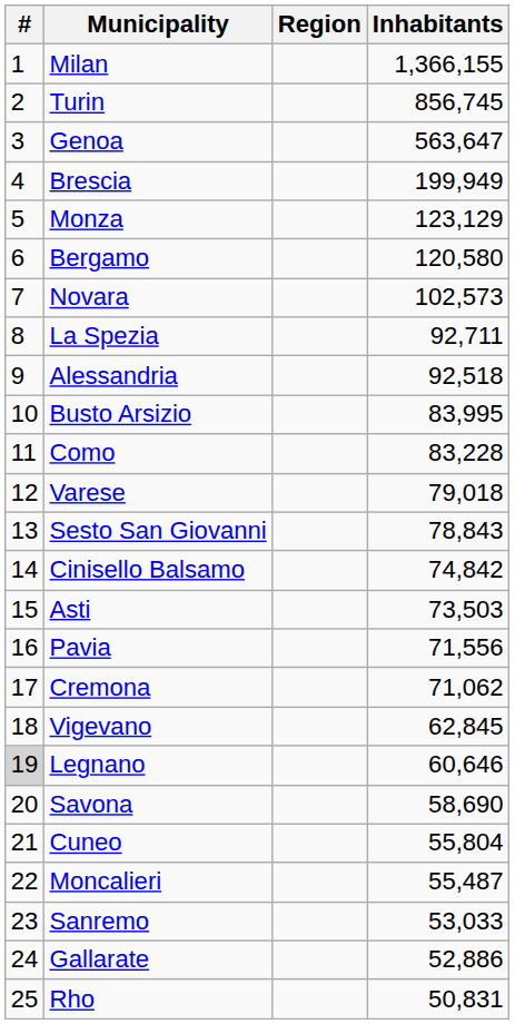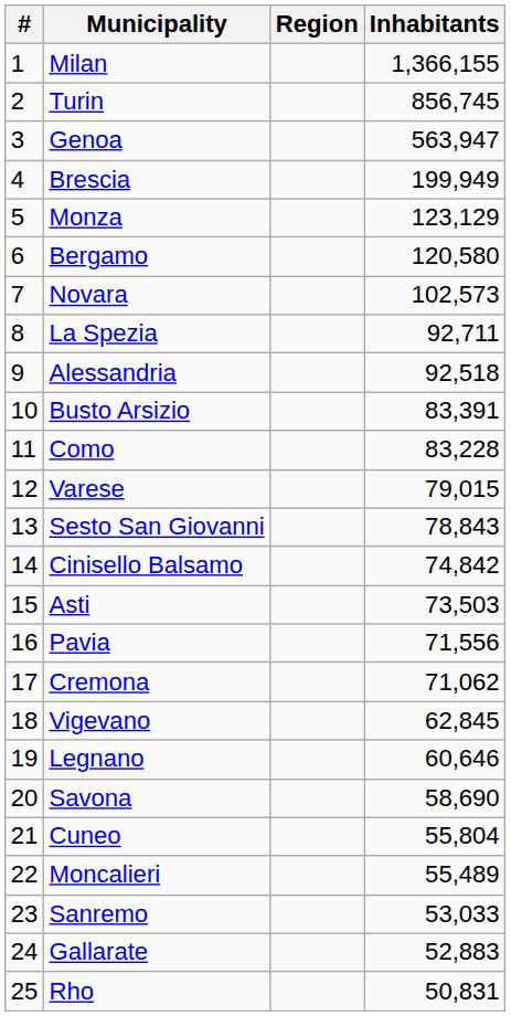Genoa | Inhabitants: 563,647 -> 563,947
Busto Arsizio | Inhabitants: 83,995 -> 83,391
Varese | Inhabitants: 79,018 -> 79,015
Legnano | #: lightgrey background -> no background
Moncalieri | Inhabitants: 55,487 -> 55,489
Gallarate | Inhabitants: 52,886 -> 52,883
